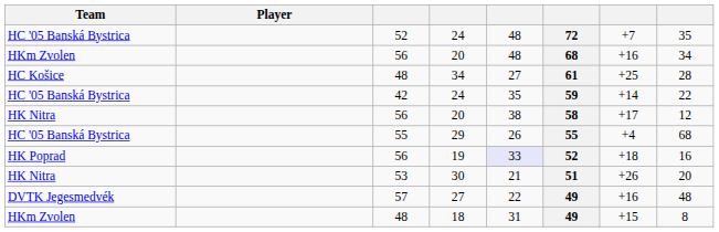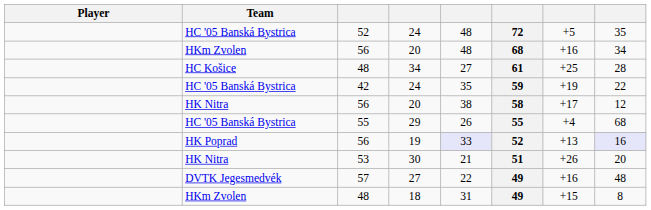columns swapped: Player <-> Team
52 / 24 | column 7: +7 -> +5
42 / 24 | column 7: +14 -> +19
19 | column 7: +18 -> +13
19 | column 8: no background -> lavender background
